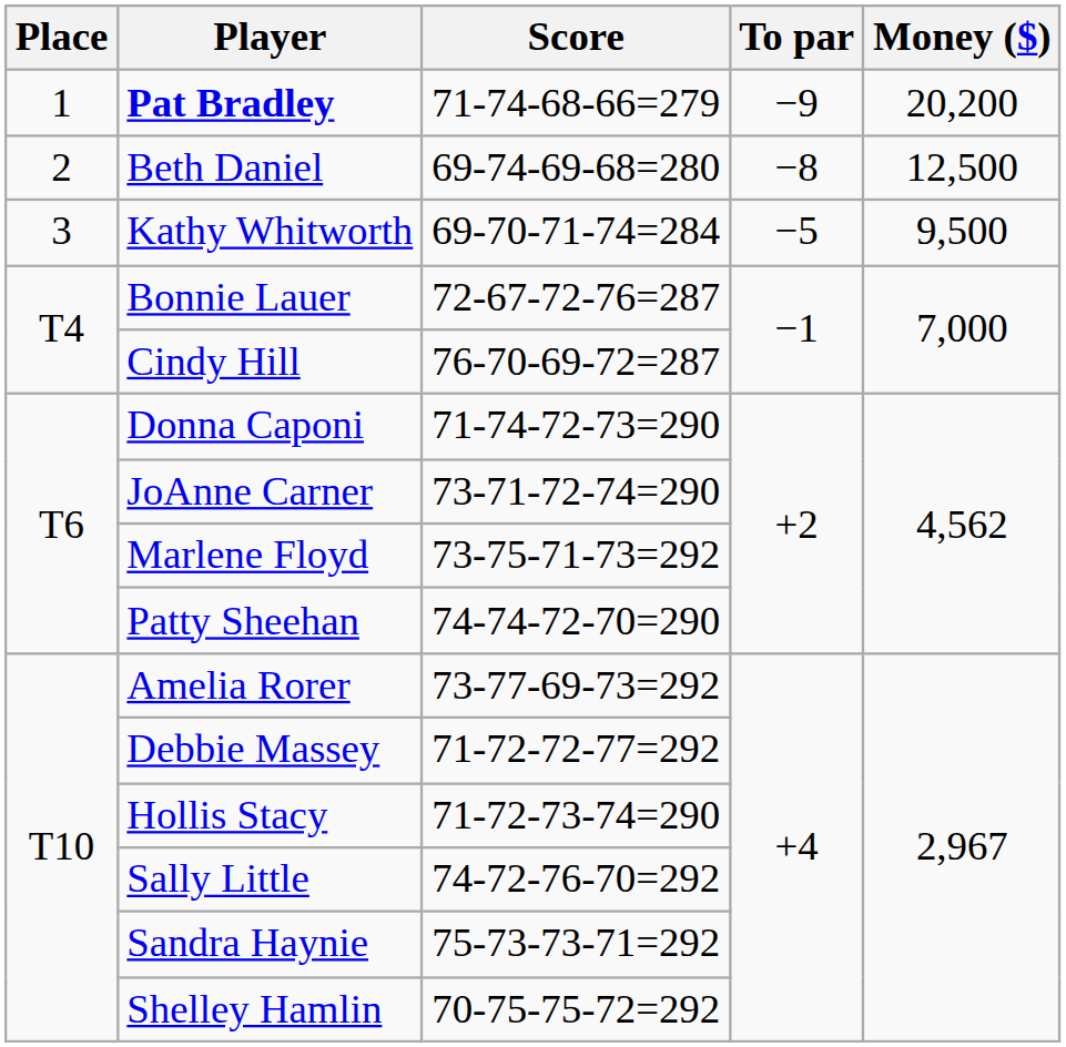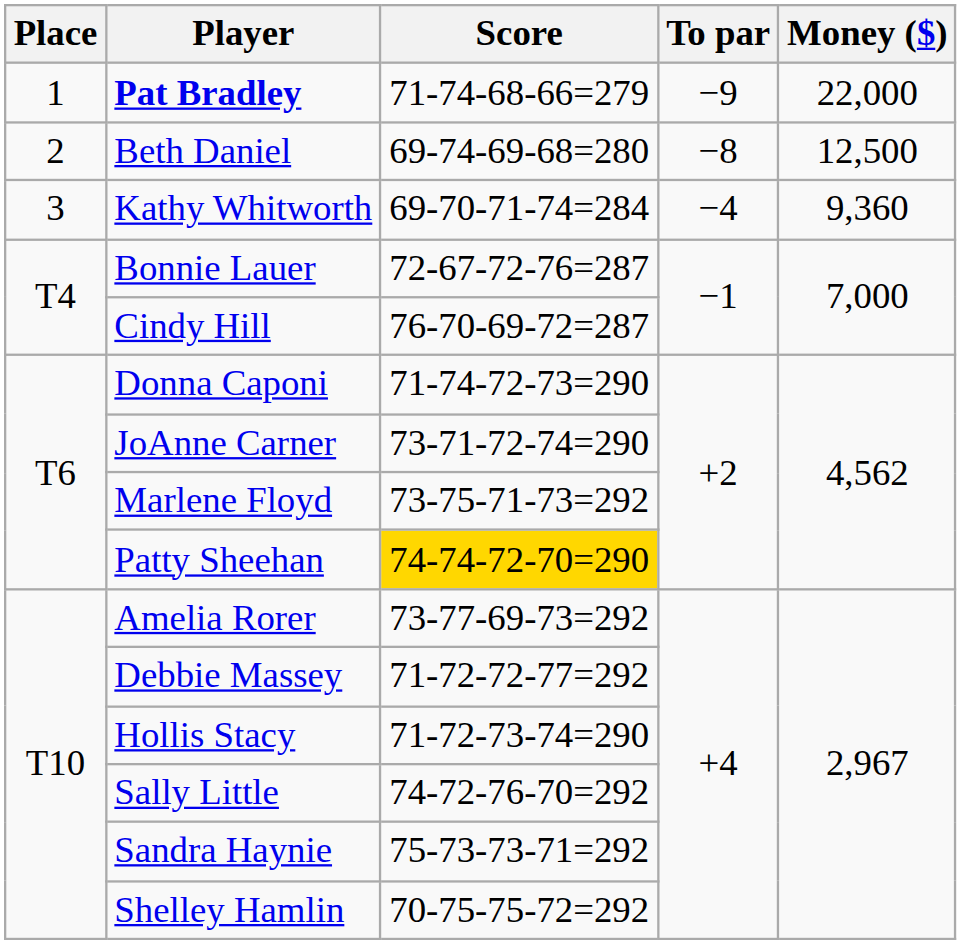Pat Bradley | Money ($): 20,200 -> 22,000
Kathy Whitworth | To par: −5 -> −4
Kathy Whitworth | Money ($): 9,500 -> 9,360
Patty Sheehan | Score: no background -> gold background
